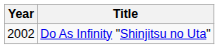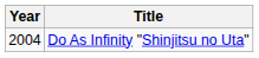Do As Infinity "Shinjitsu no Uta" | Year: 2002 -> 2004
